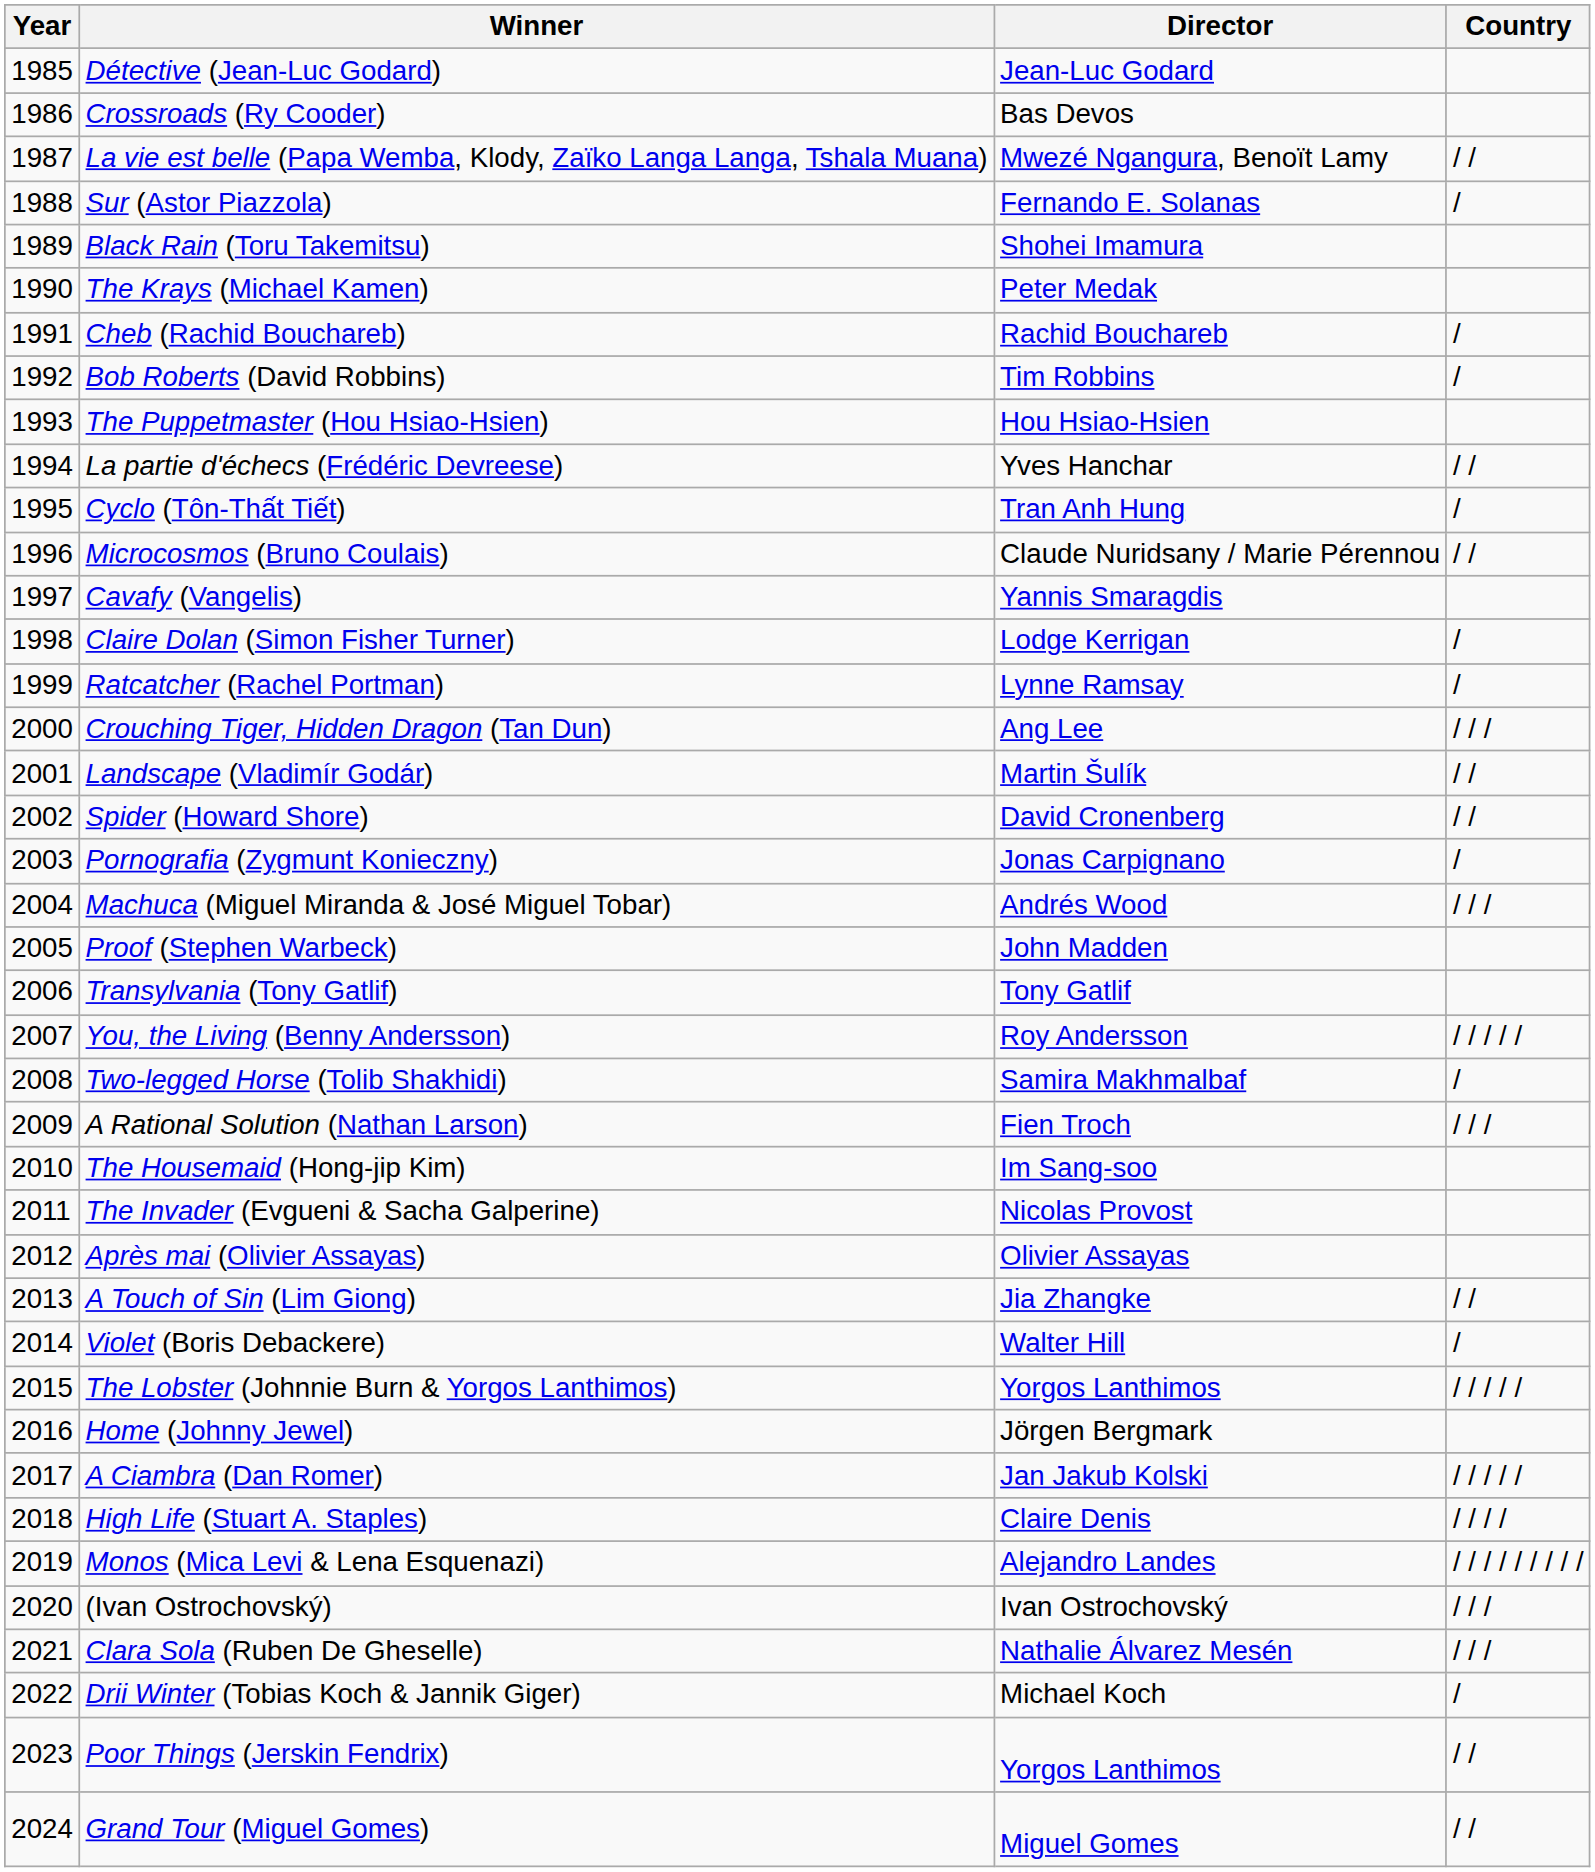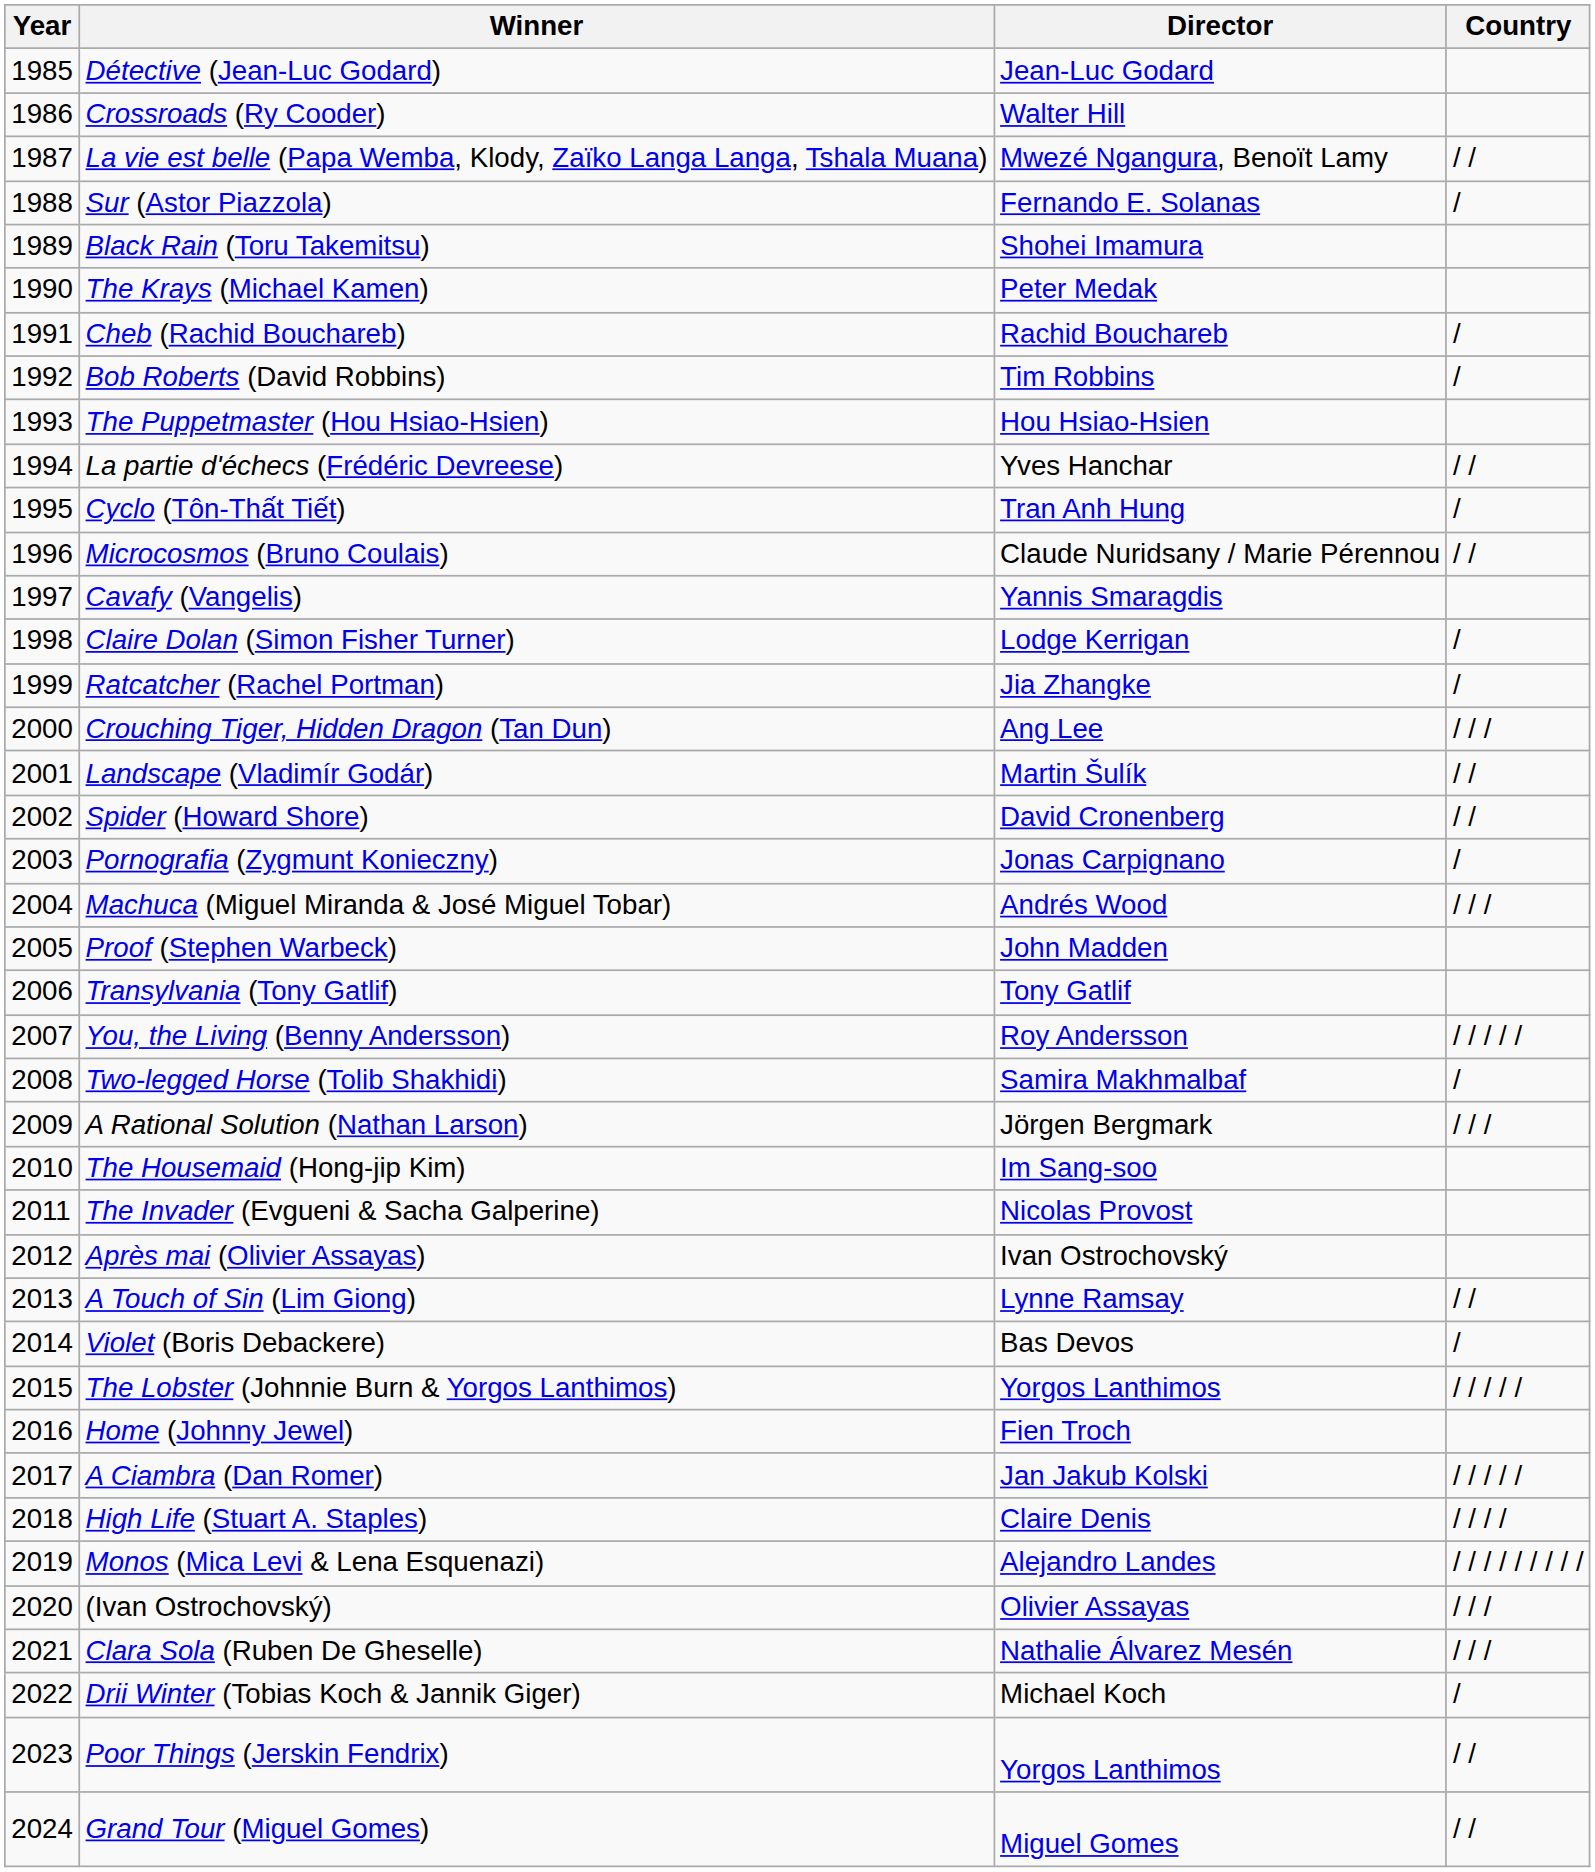Crossroads (Ry Cooder) | Director: Bas Devos -> Walter Hill
Ratcatcher (Rachel Portman) | Director: Lynne Ramsay -> Jia Zhangke
A Rational Solution (Nathan Larson) | Director: Fien Troch -> Jörgen Bergmark
Après mai (Olivier Assayas) | Director: Olivier Assayas -> Ivan Ostrochovský
A Touch of Sin (Lim Giong) | Director: Jia Zhangke -> Lynne Ramsay
Violet (Boris Debackere) | Director: Walter Hill -> Bas Devos
Home (Johnny Jewel) | Director: Jörgen Bergmark -> Fien Troch
(Ivan Ostrochovský) | Director: Ivan Ostrochovský -> Olivier Assayas
